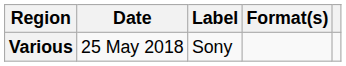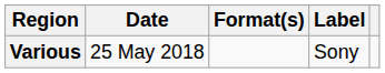columns swapped: Format(s) <-> Label
